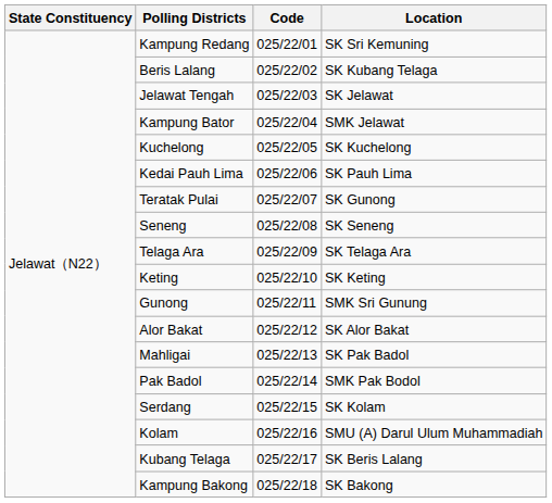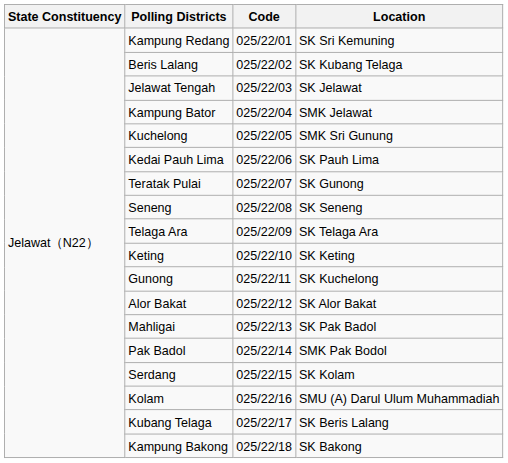Kuchelong | Location: SK Kuchelong -> SMK Sri Gunung
Gunong | Location: SMK Sri Gunung -> SK Kuchelong
